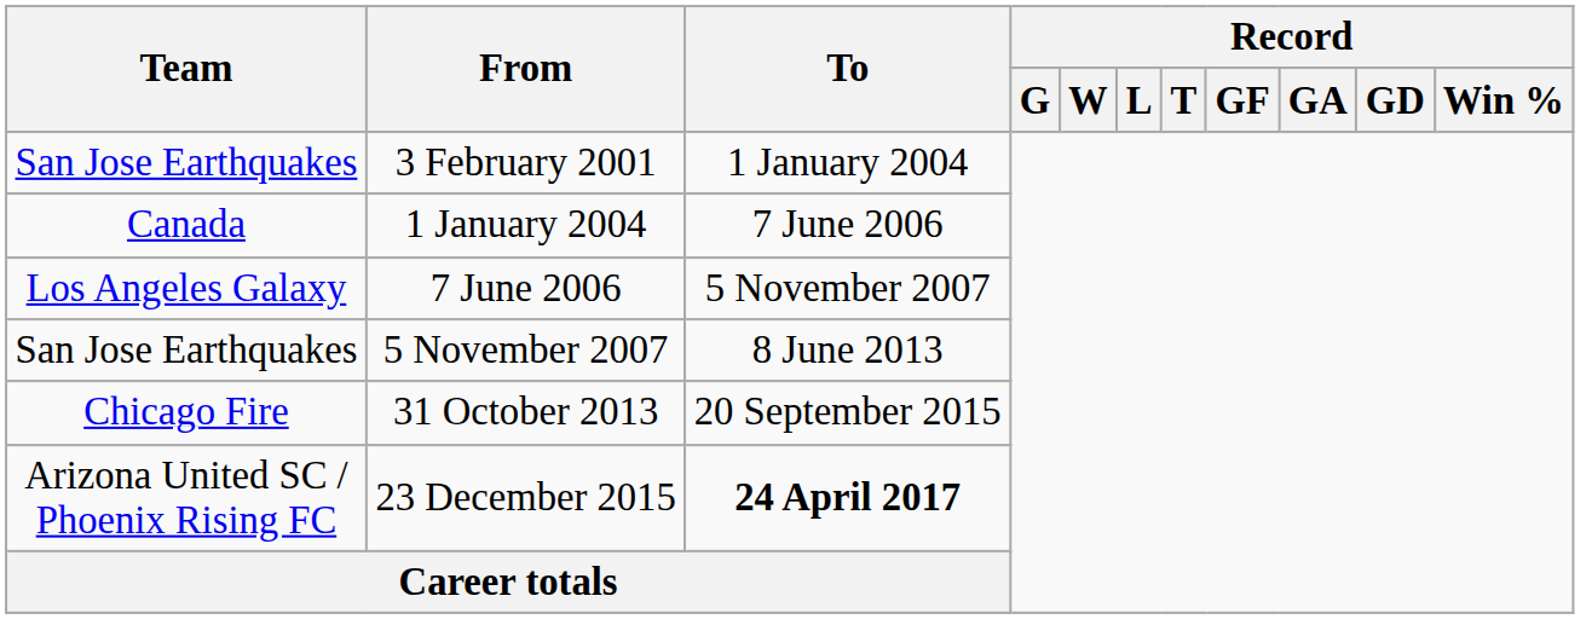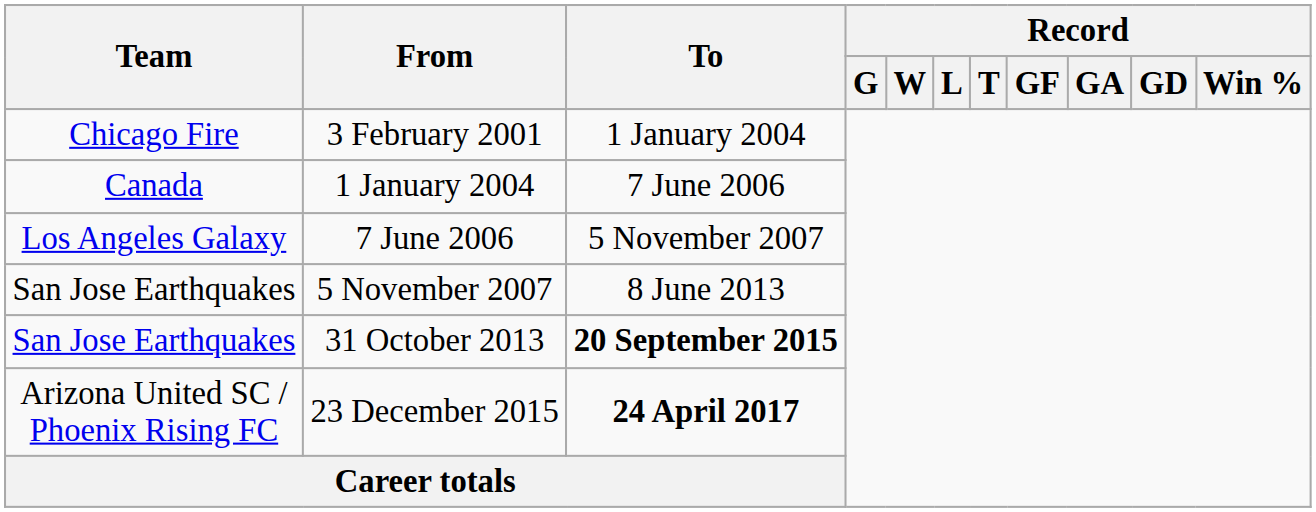3 February 2001 | Team: San Jose Earthquakes -> Chicago Fire
31 October 2013 | Team: Chicago Fire -> San Jose Earthquakes
31 October 2013 | To: normal -> bold
